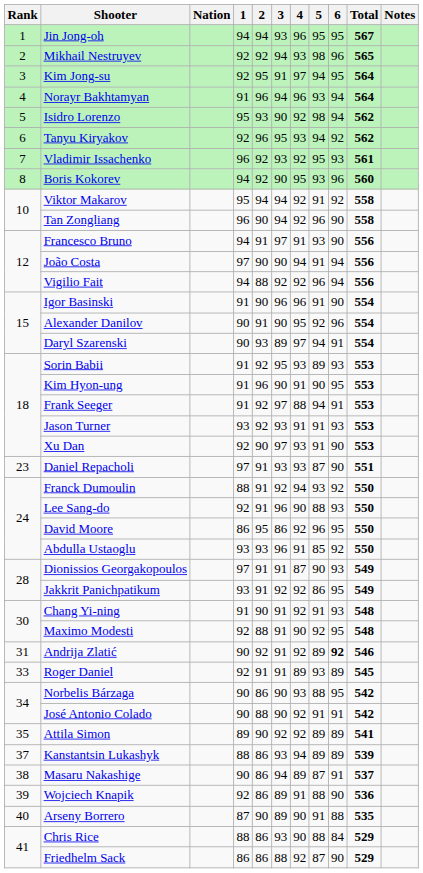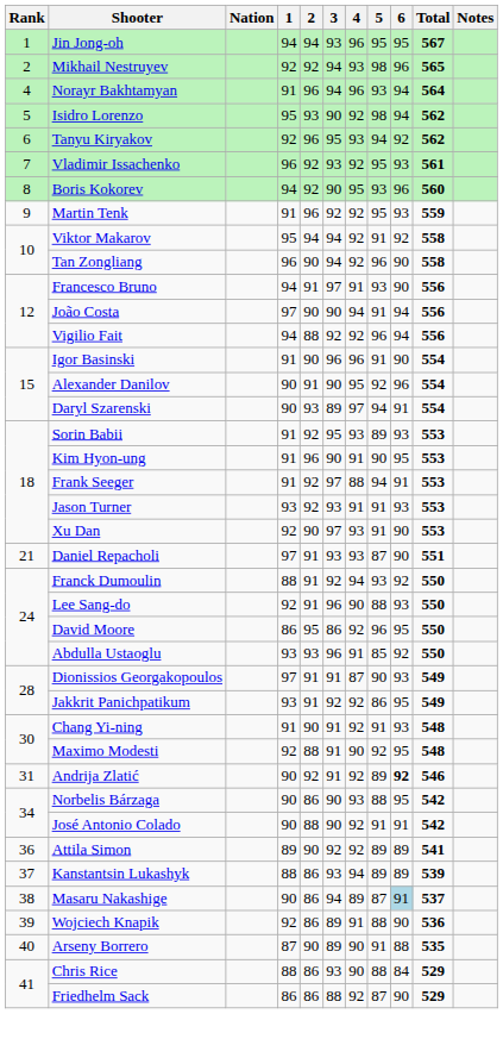- row: 3 | Kim Jong-su | 92 | 95 | 91 | 97 | 94 | 95 | 564
+ row: 9 | Martin Tenk | 91 | 96 | 92 | 92 | 95 | 93 | 559
Daniel Repacholi | Rank: 23 -> 21
- row: 33 | Roger Daniel | 92 | 91 | 91 | 89 | 93 | 89 | 545
Attila Simon | Rank: 35 -> 36
Masaru Nakashige | 6: no background -> lightblue background
